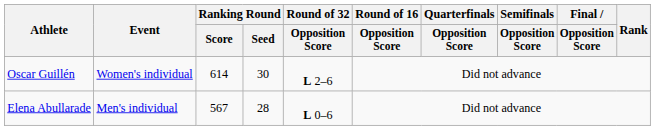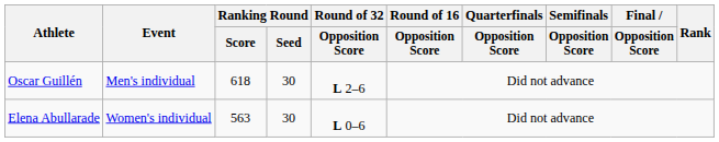Oscar Guillén | Event: Women's individual -> Men's individual
Oscar Guillén | Ranking Round / Score: 614 -> 618
Elena Abullarade | Event: Men's individual -> Women's individual
Elena Abullarade | Ranking Round / Score: 567 -> 563
Elena Abullarade | Ranking Round / Seed: 28 -> 30
